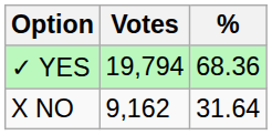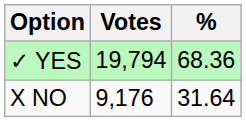X NO | Votes: 9,162 -> 9,176
